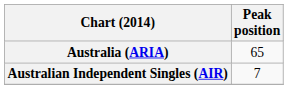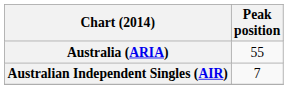Australia (ARIA) | Peak position: 65 -> 55
